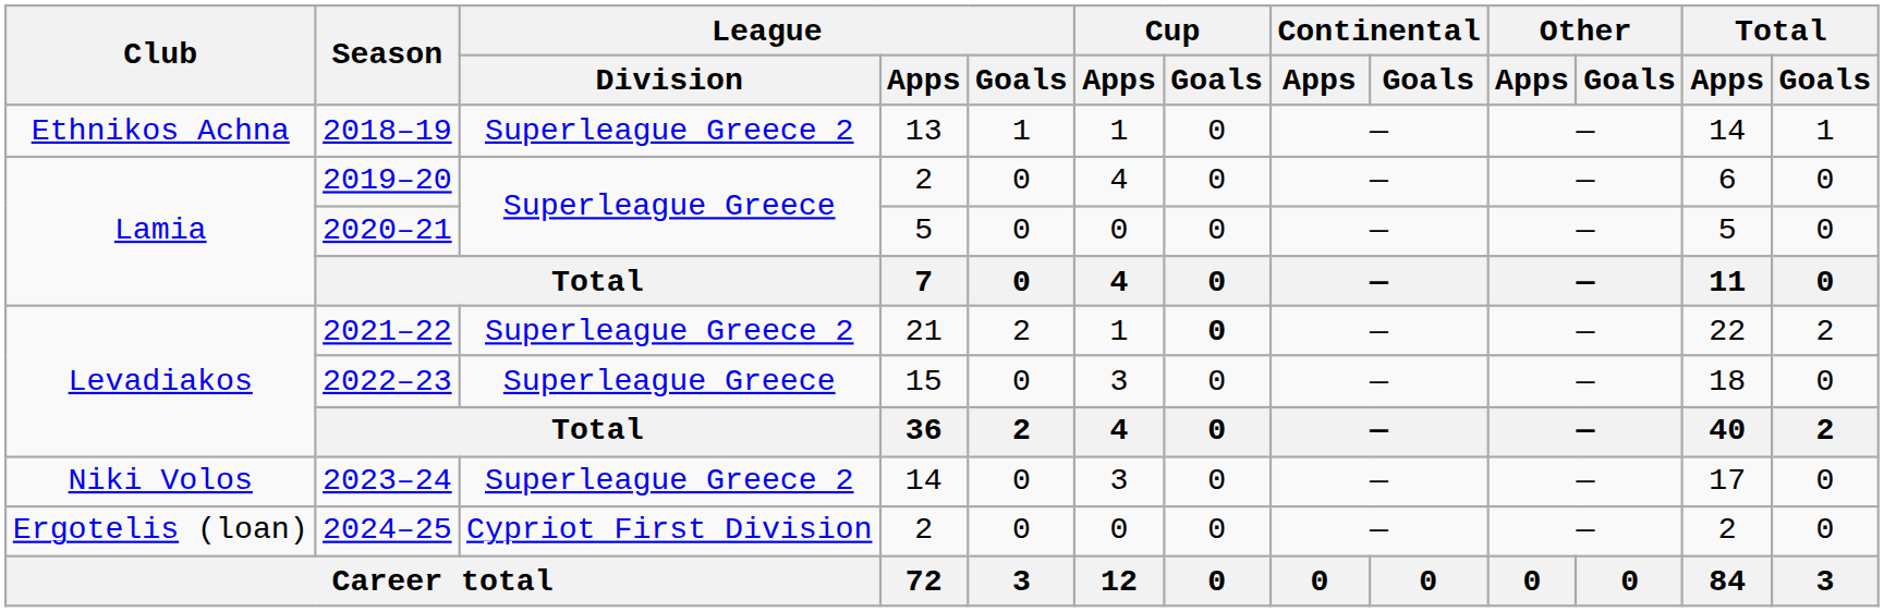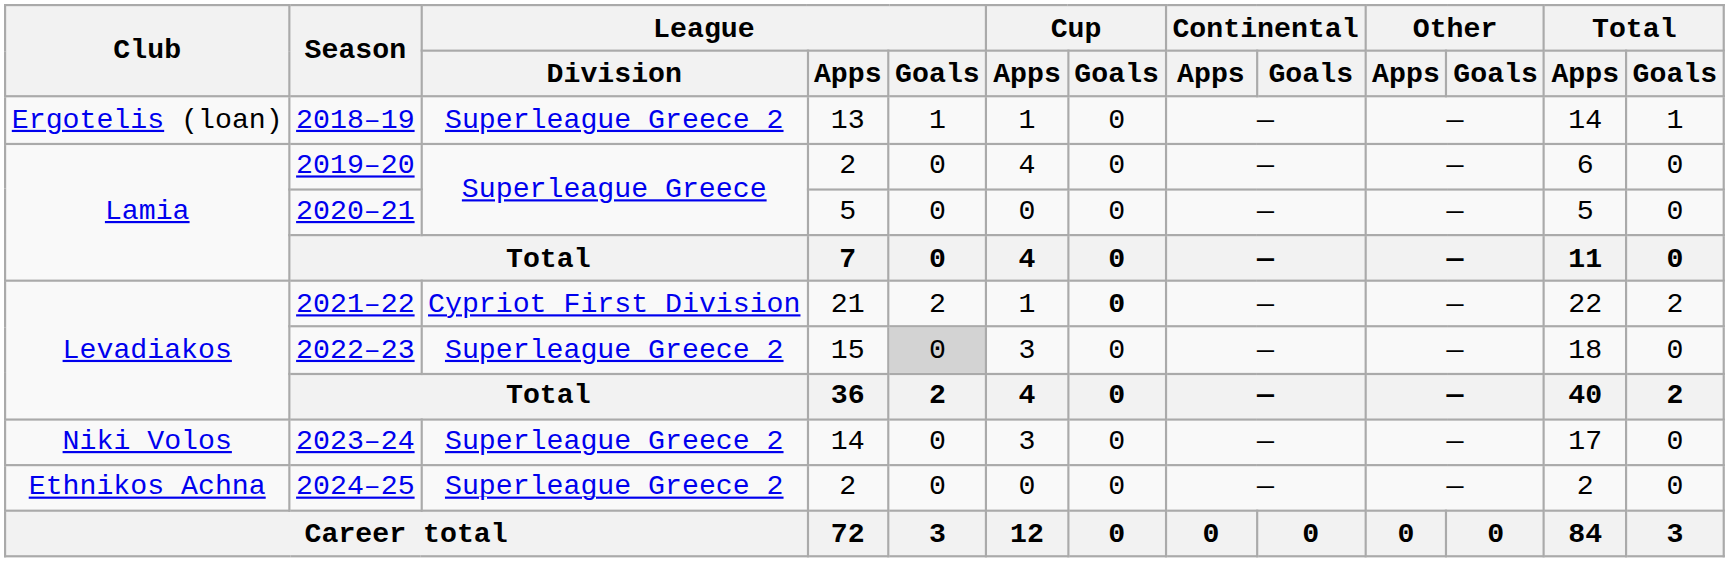2018–19 | Club: Ethnikos Achna -> Ergotelis (loan)
2021–22 | League / Division: Superleague Greece 2 -> Cypriot First Division
2022–23 | League / Division: Superleague Greece -> Superleague Greece 2
2022–23 | League / Goals: no background -> lightgrey background
2024–25 | Club: Ergotelis (loan) -> Ethnikos Achna
2024–25 | League / Division: Cypriot First Division -> Superleague Greece 2
